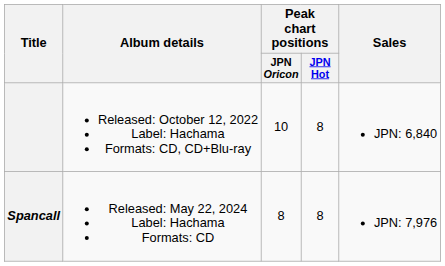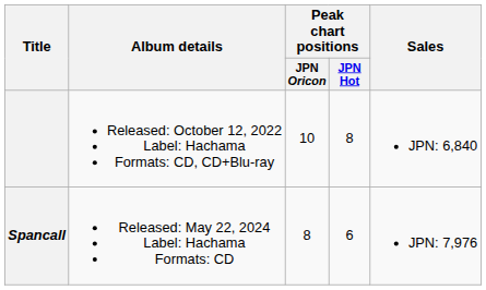Spancall | Peak chart positions / JPN Hot: 8 -> 6
